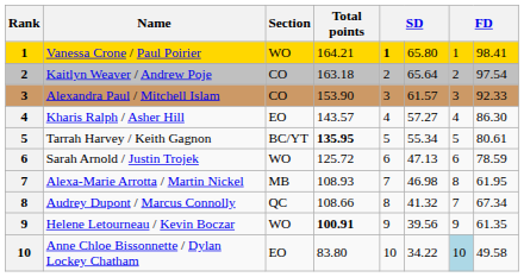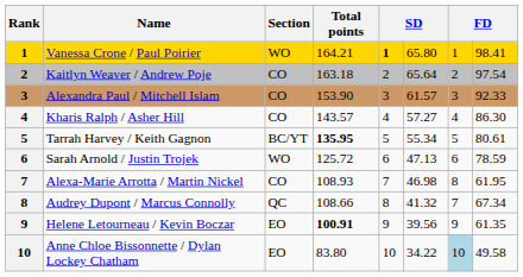Kharis Ralph / Asher Hill | Section: EO -> CO
Alexa-Marie Arrotta / Martin Nickel | Section: MB -> CO
Helene Letourneau / Kevin Boczar | Section: WO -> EO
